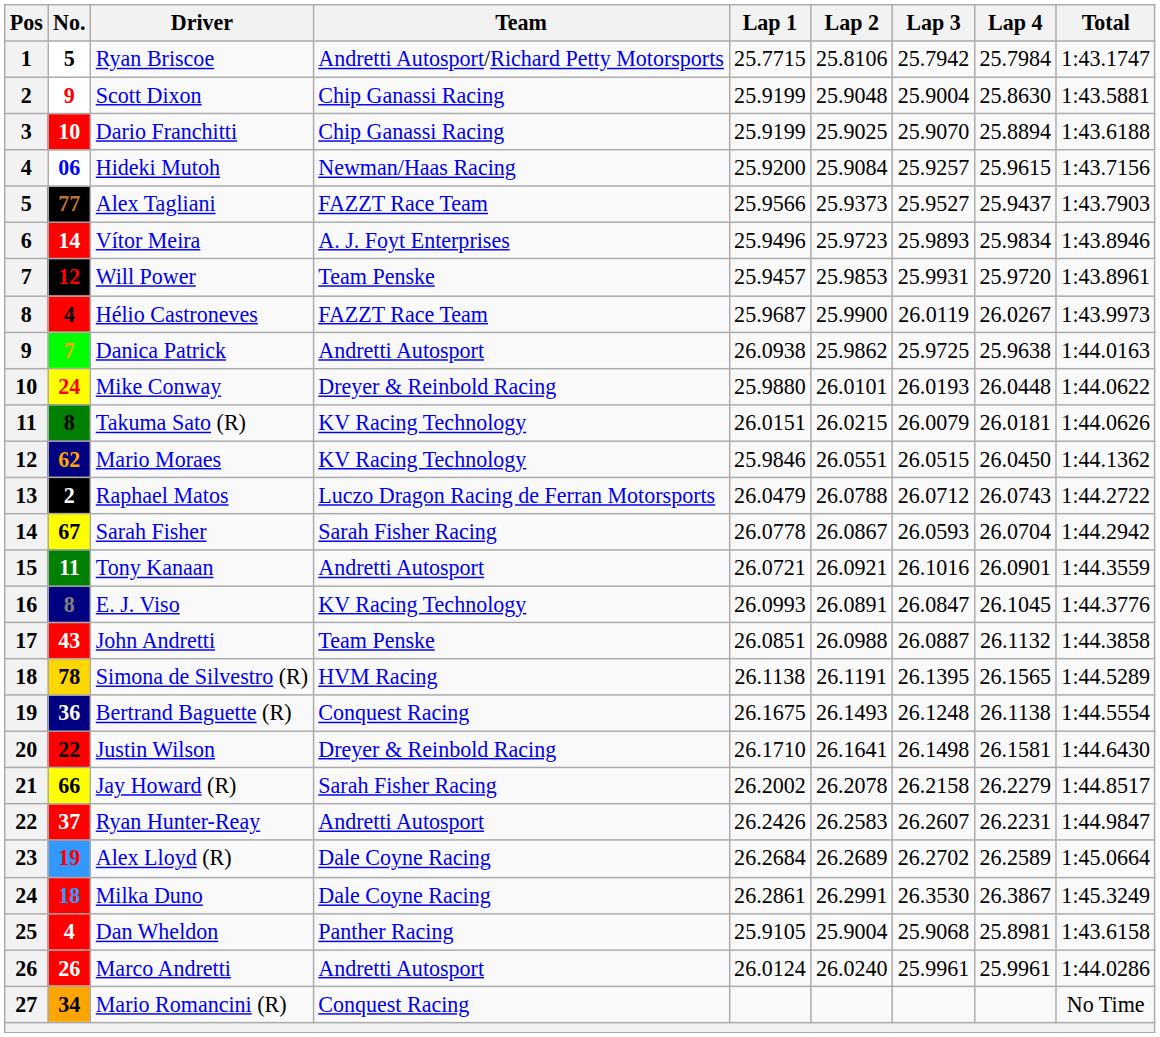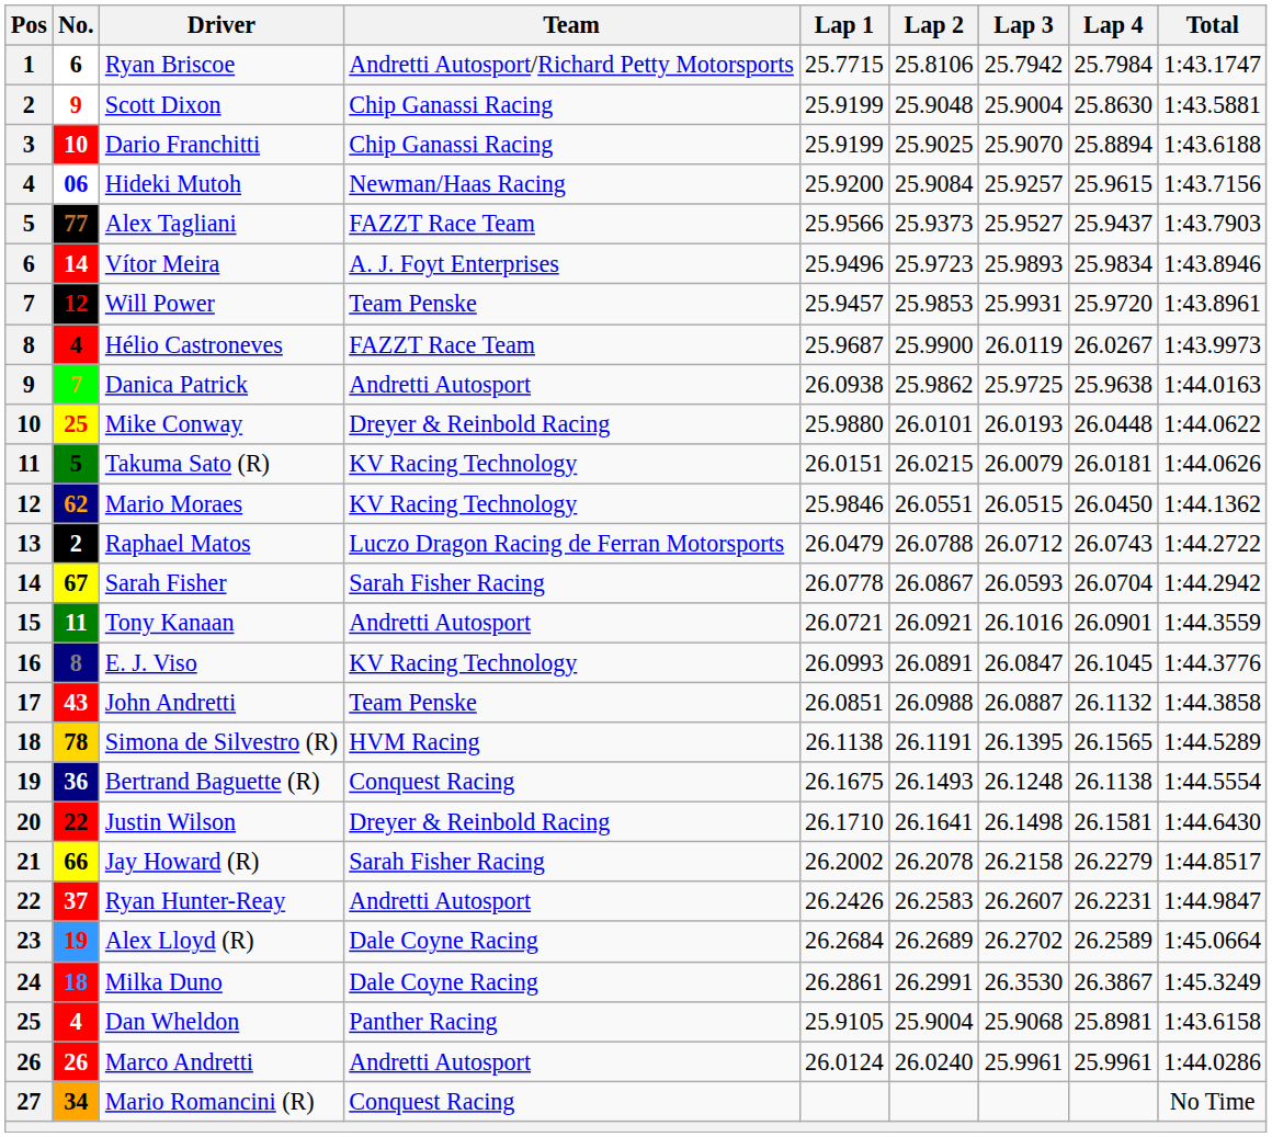Ryan Briscoe | No.: 5 -> 6
Mike Conway | No.: 24 -> 25
Takuma Sato (R) | No.: 8 -> 5
